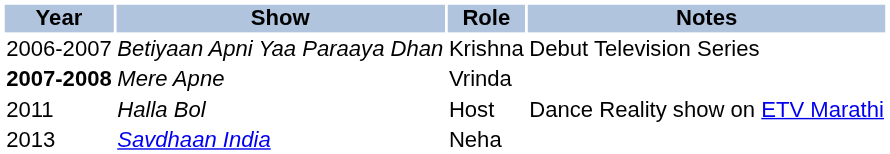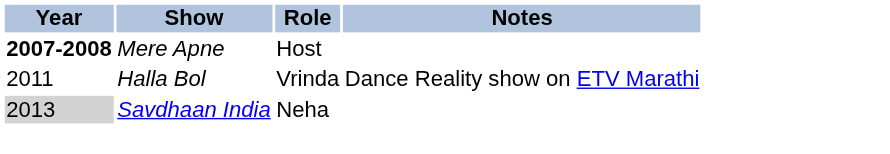- row: 2006-2007 | Betiyaan Apni Yaa Paraaya Dhan | Krishna | Debut Television Series
Mere Apne | Role: Vrinda -> Host
Halla Bol | Role: Host -> Vrinda
Savdhaan India | Year: no background -> lightgrey background
